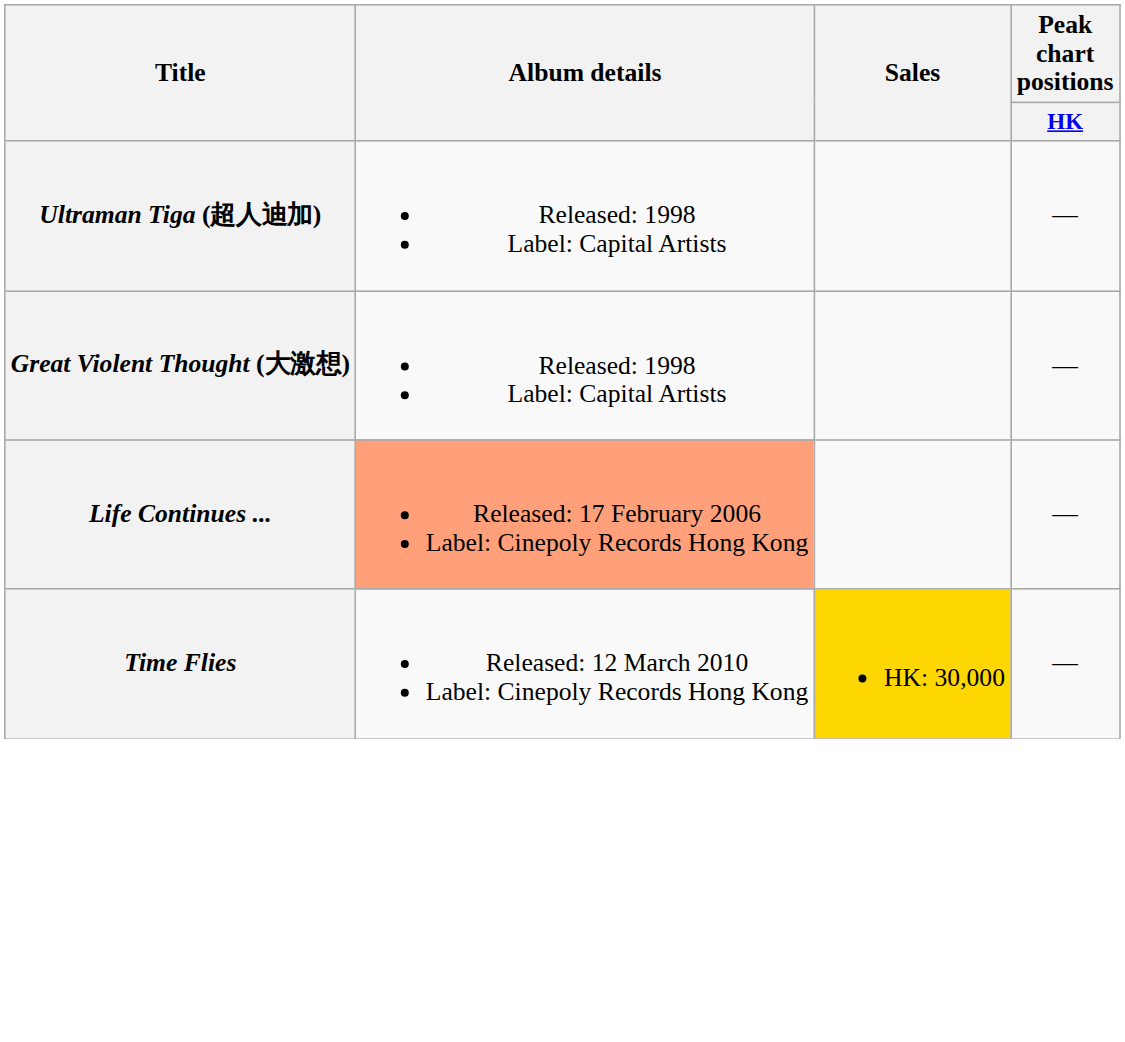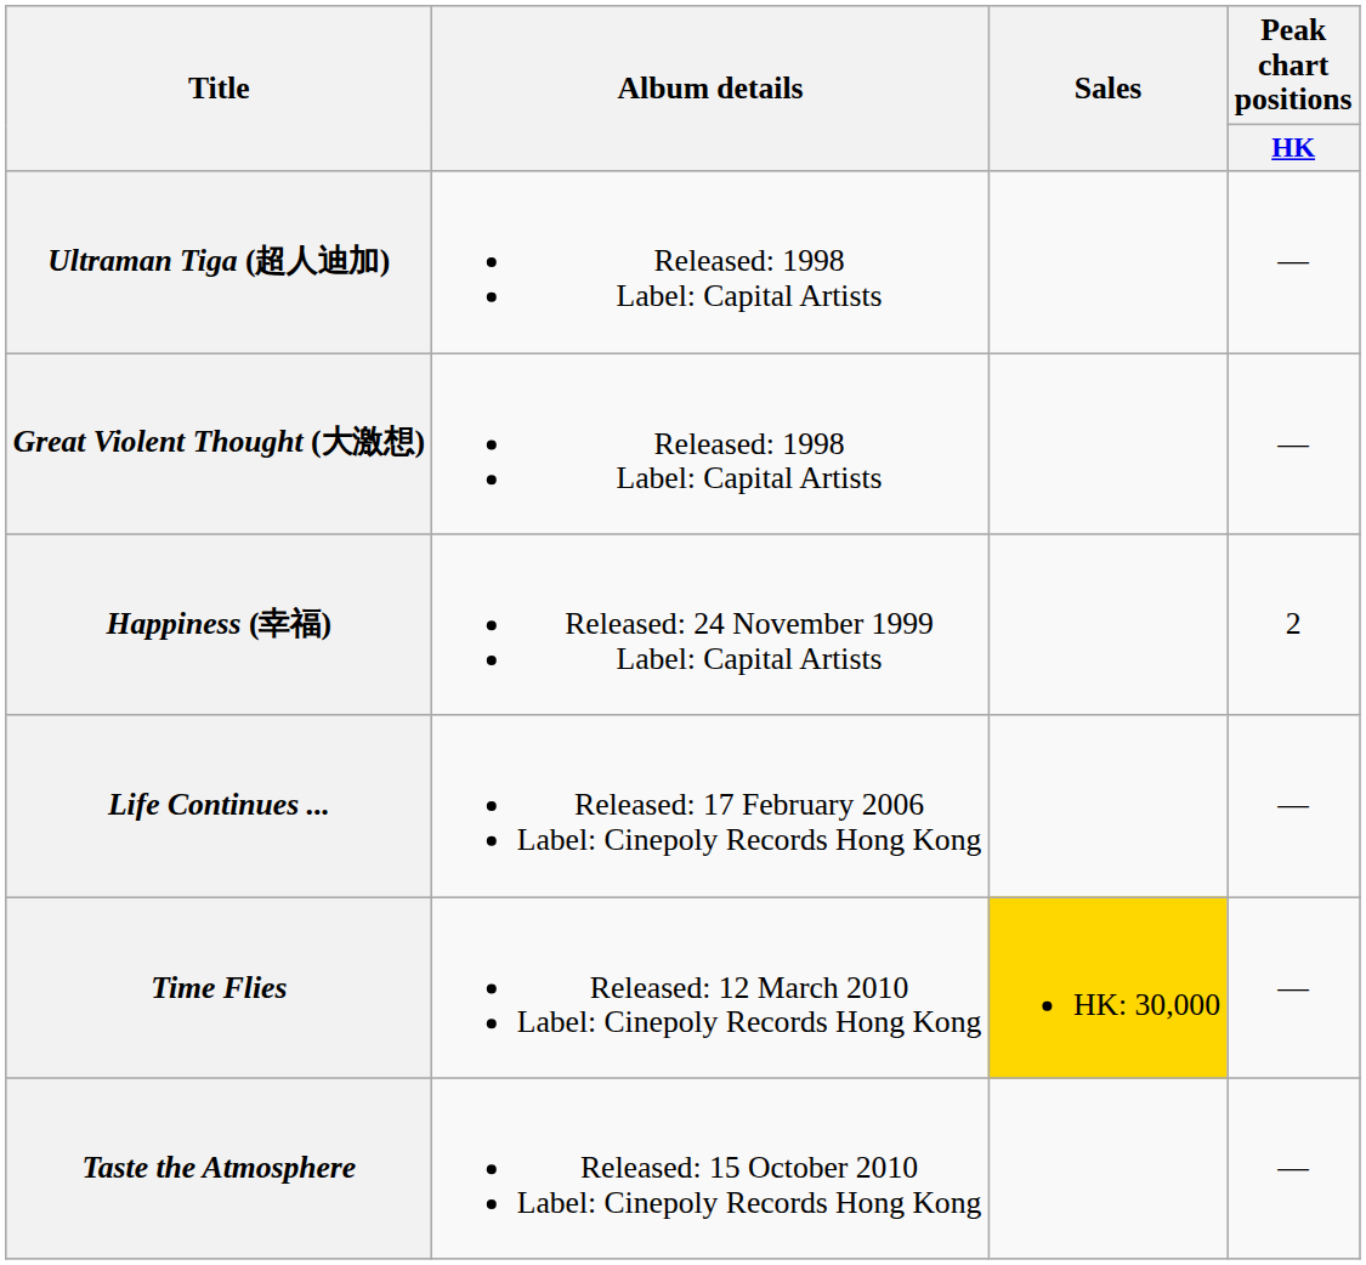+ row: Happiness (幸福) | Released: 24 November 1999 Label: Capital Artists | 2
Life Continues ... | Album details: lightsalmon background -> no background
+ row: Taste the Atmosphere | Released: 15 October 2010 Label: Cinepoly Records Hong Kong | —
